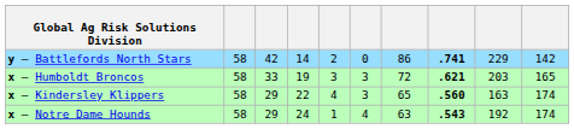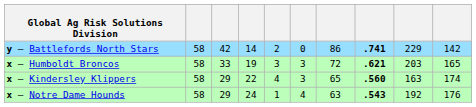x – Notre Dame Hounds | column 10: 174 -> 176
